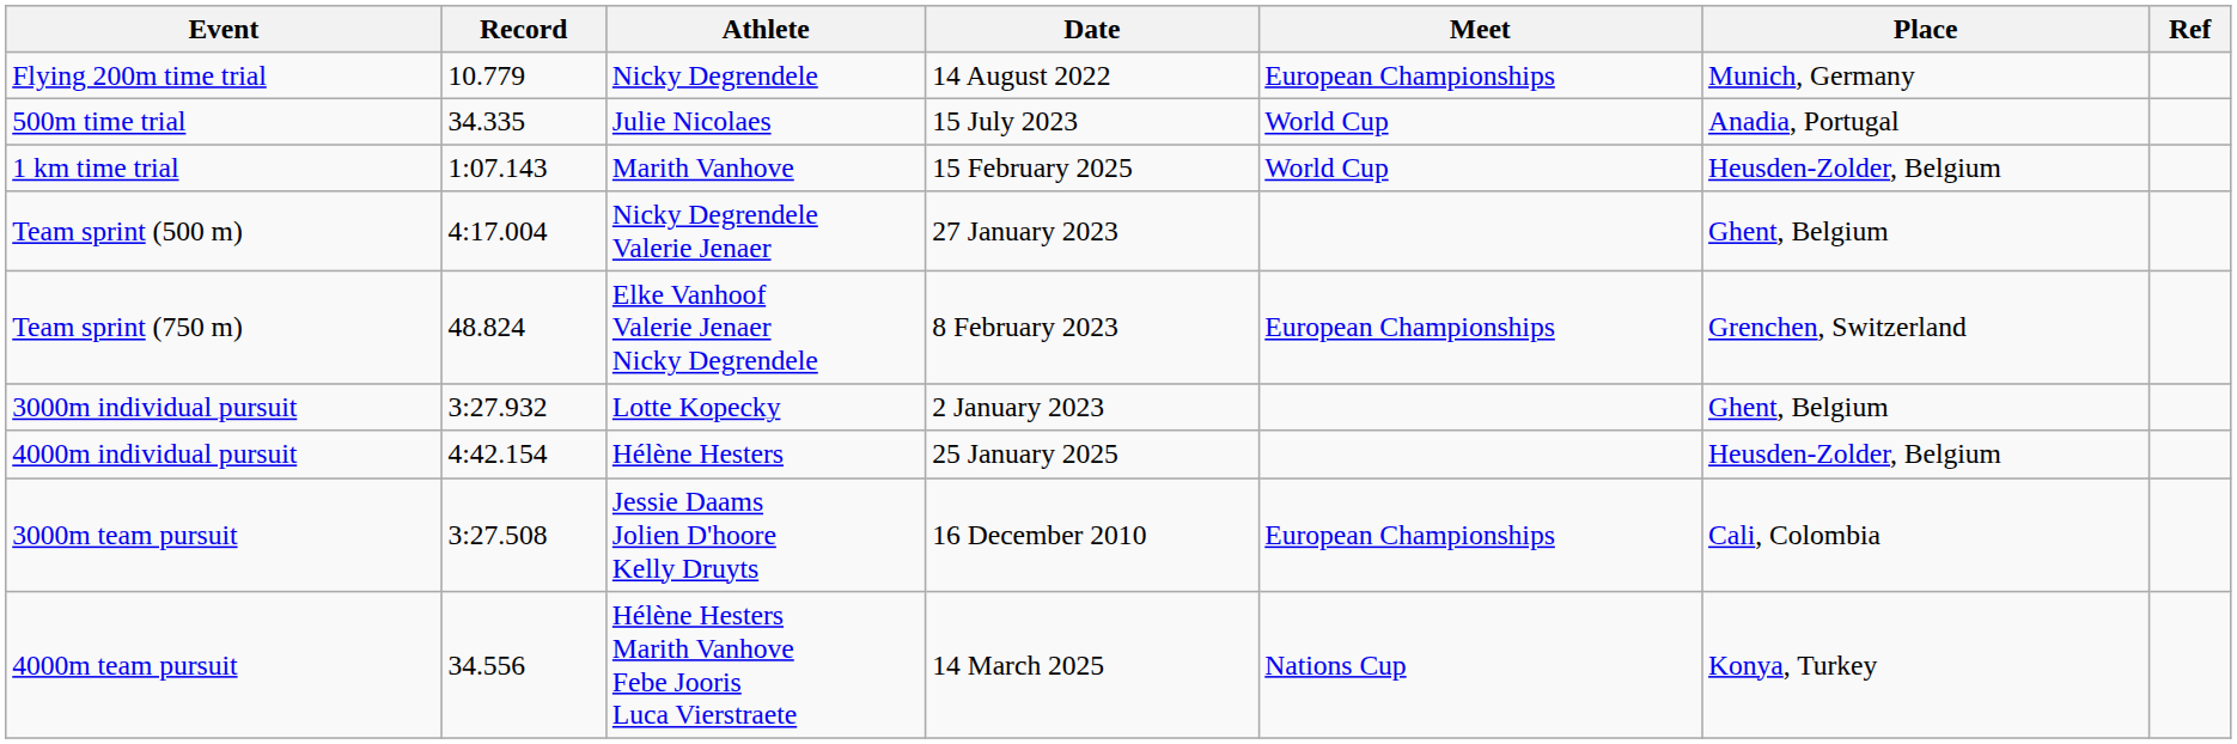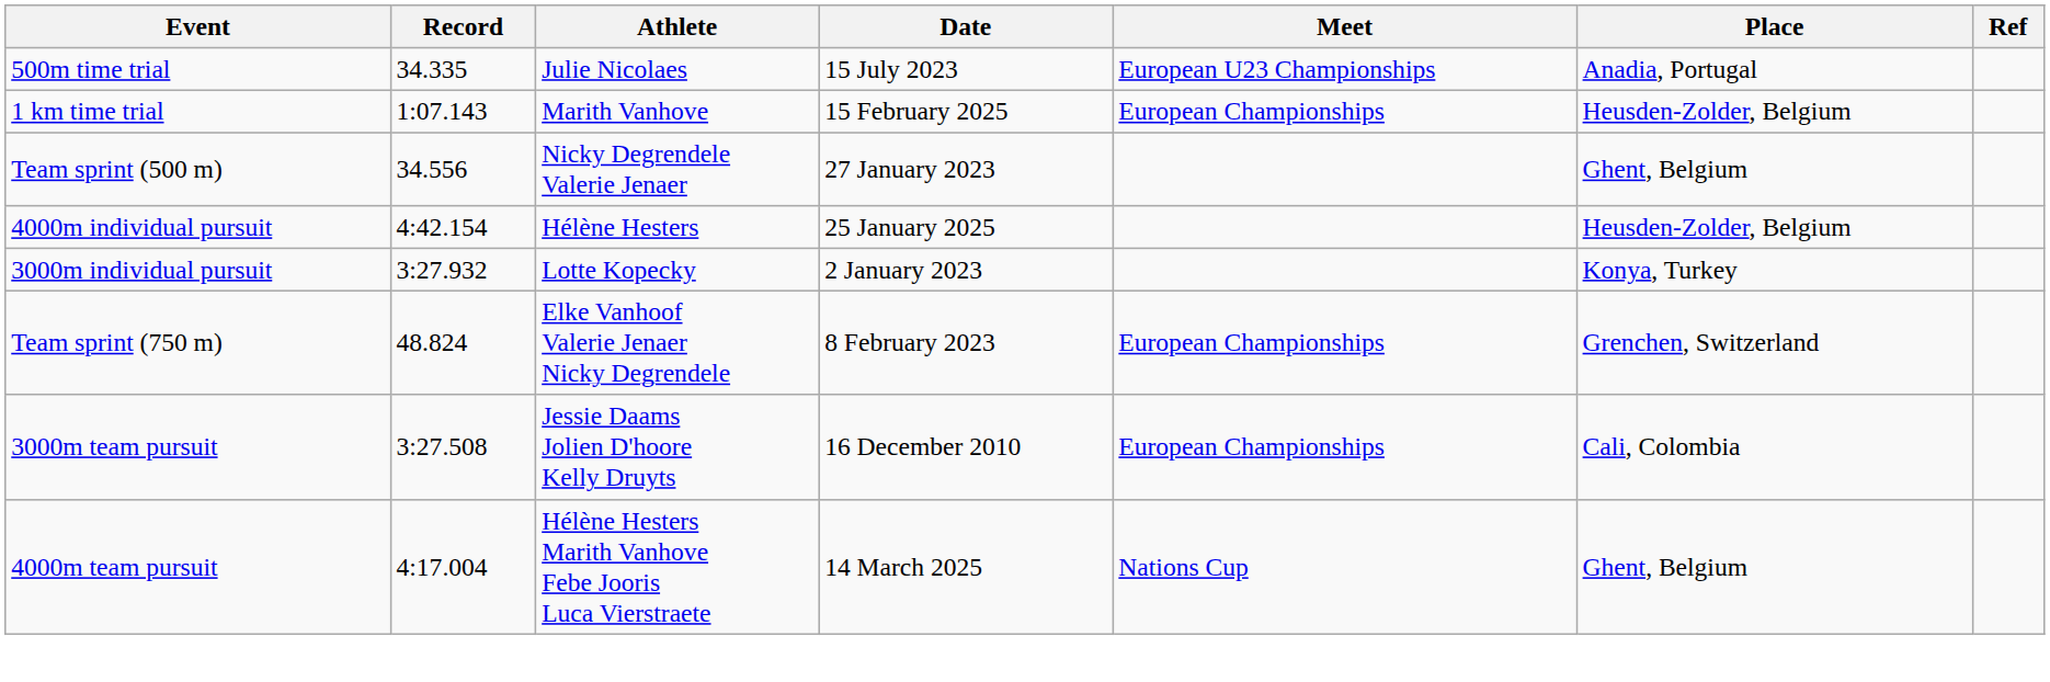- row: Flying 200m time trial | 10.779 | Nicky Degrendele | 14 August 2022 | European Championships | Munich, Germany
500m time trial | Meet: World Cup -> European U23 Championships
1 km time trial | Meet: World Cup -> European Championships
Team sprint (500 m) | Record: 4:17.004 -> 34.556
rows swapped: Team sprint (750 m) <-> 4000m individual pursuit
3000m individual pursuit | Place: Ghent, Belgium -> Konya, Turkey
4000m team pursuit | Record: 34.556 -> 4:17.004
4000m team pursuit | Place: Konya, Turkey -> Ghent, Belgium
